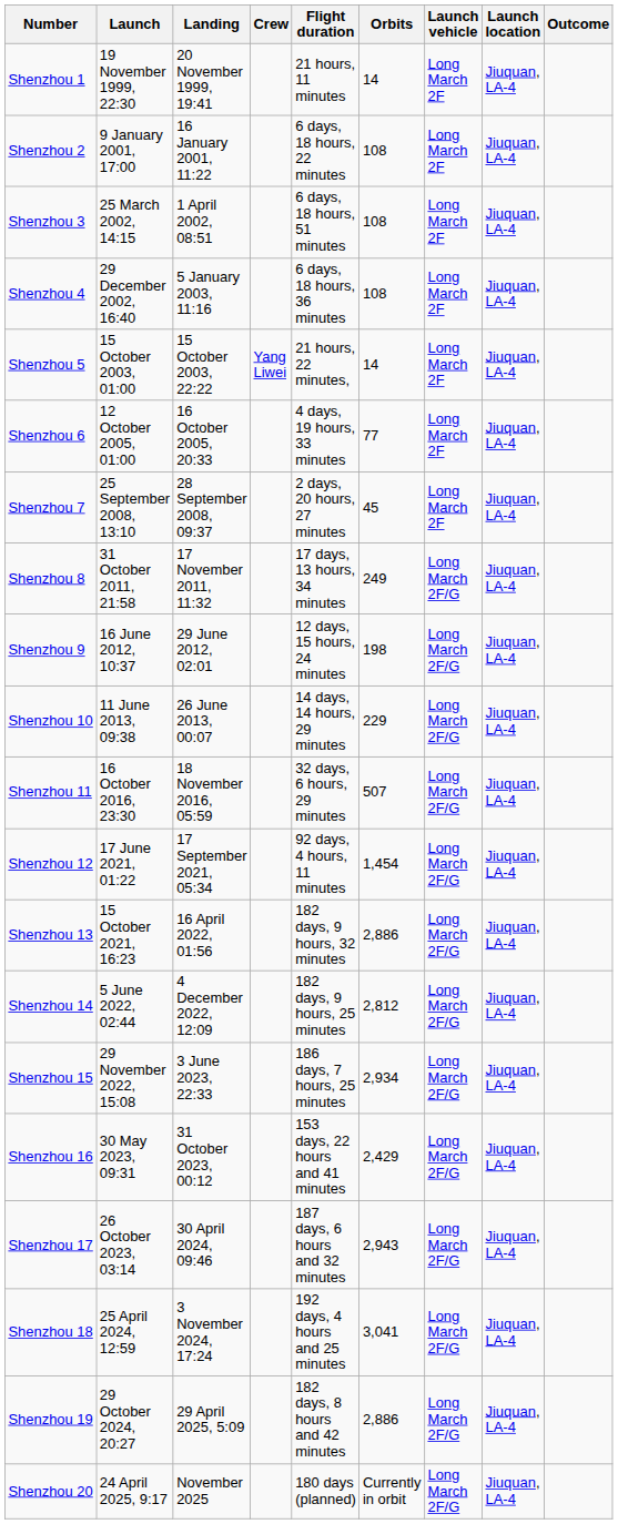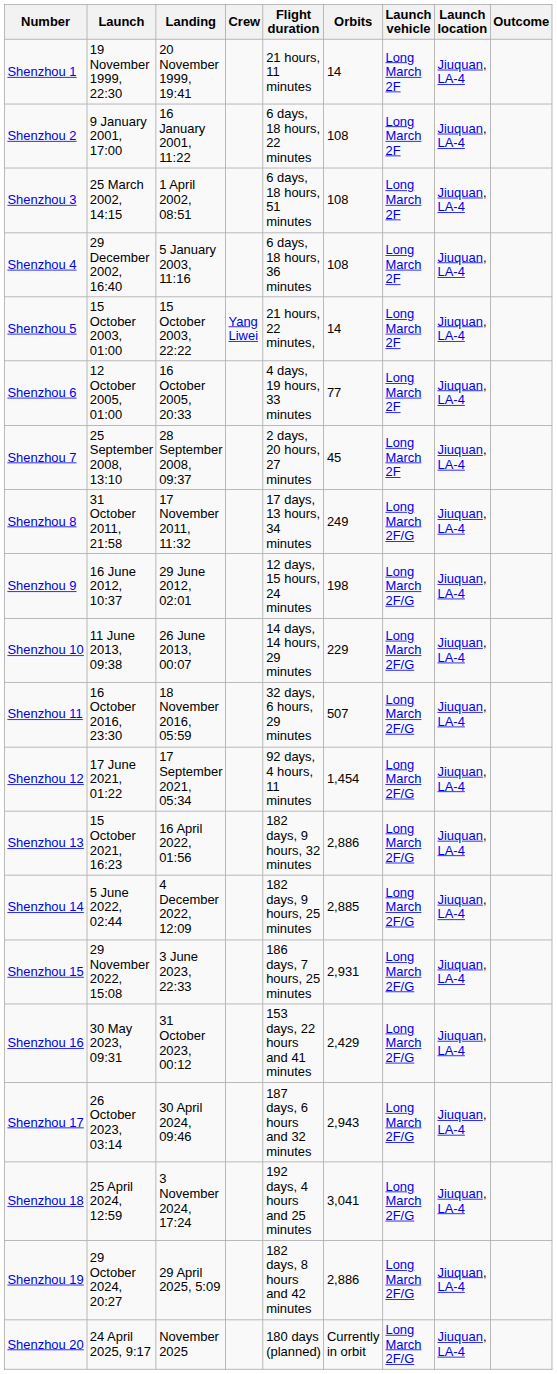Shenzhou 14 | Orbits: 2,812 -> 2,885
Shenzhou 15 | Orbits: 2,934 -> 2,931
